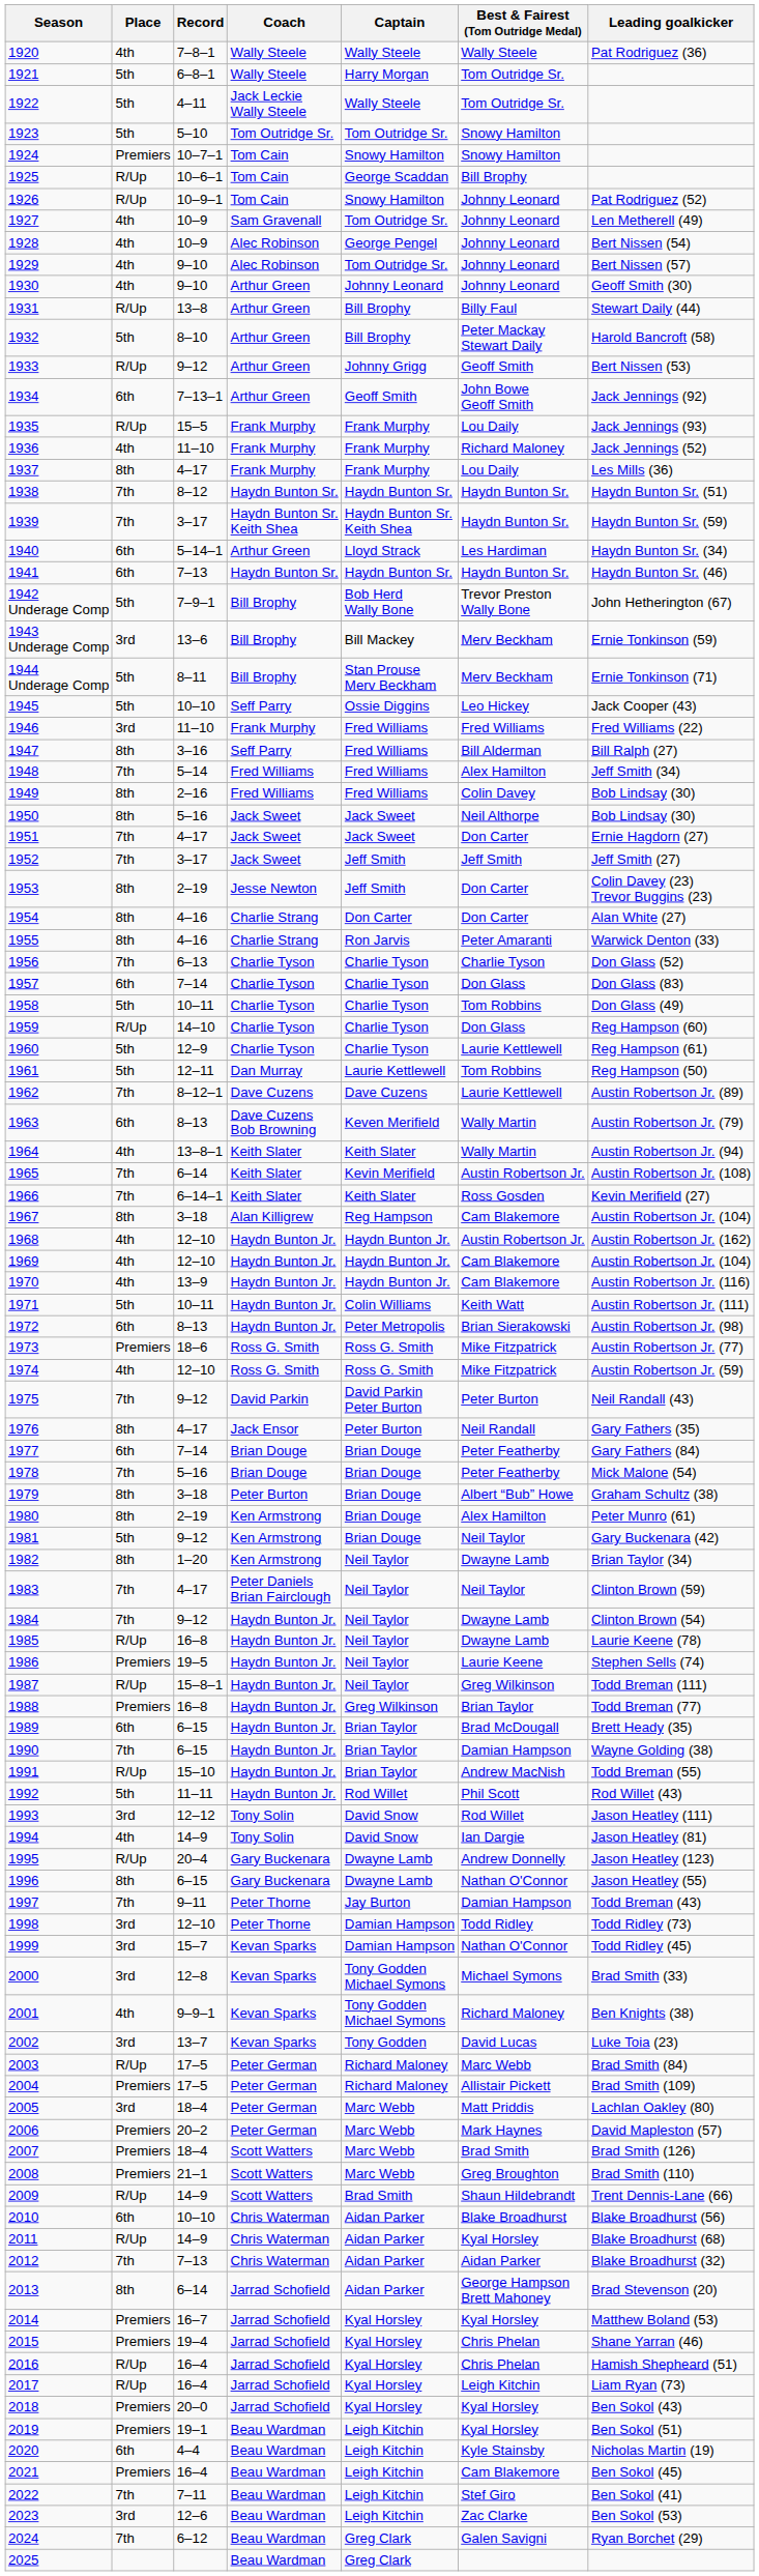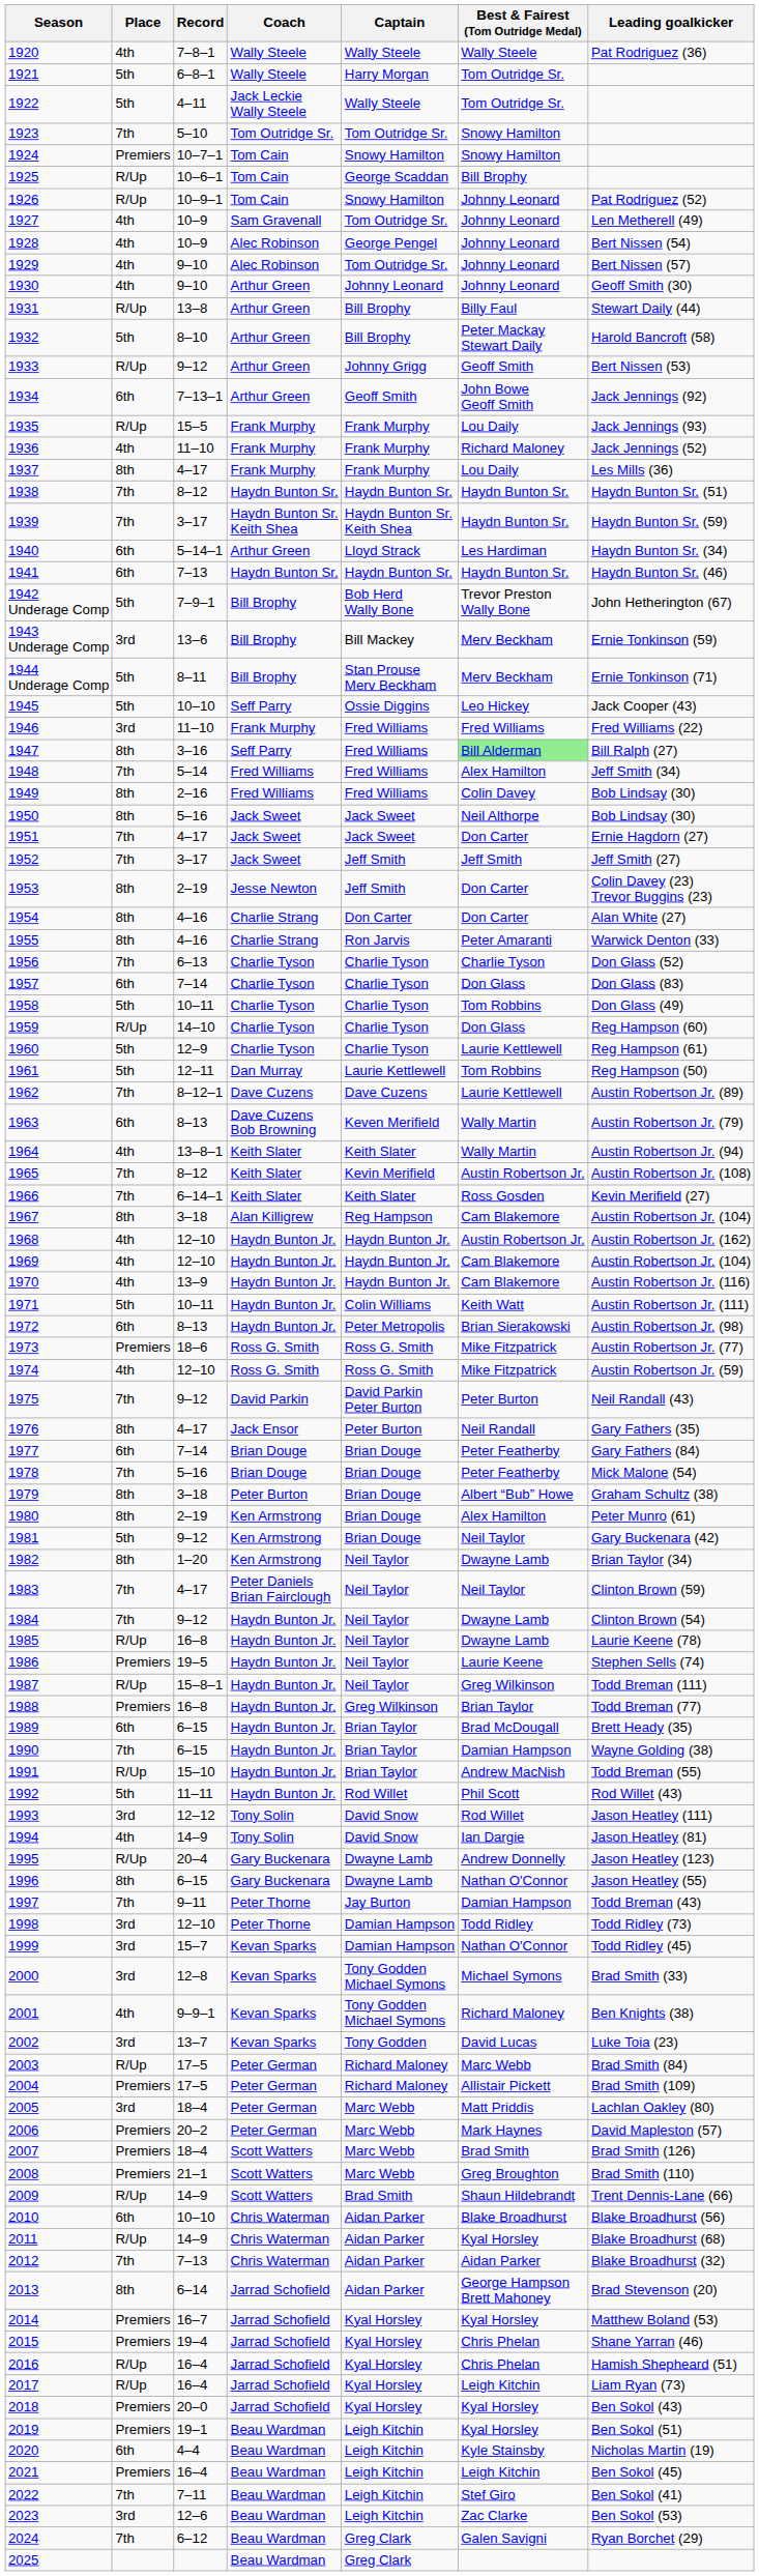1923 | Place: 5th -> 7th
1947 | Best & Fairest (Tom Outridge Medal): no background -> lightgreen background
1965 | Record: 6–14 -> 8–12
2021 | Best & Fairest (Tom Outridge Medal): Cam Blakemore -> Leigh Kitchin
